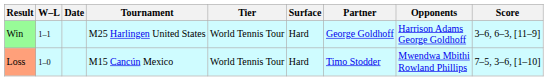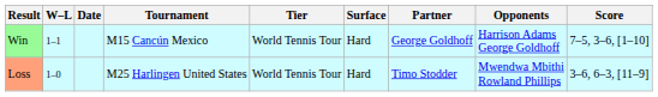Win | Tournament: M25 Harlingen United States -> M15 Cancún Mexico
Win | Score: 3–6, 6–3, [11–9] -> 7–5, 3–6, [1–10]
Loss | Tournament: M15 Cancún Mexico -> M25 Harlingen United States
Loss | Score: 7–5, 3–6, [1–10] -> 3–6, 6–3, [11–9]
